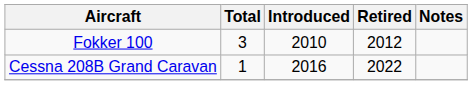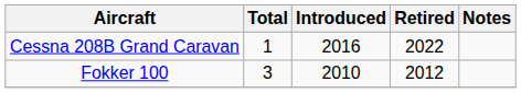rows swapped: Cessna 208B Grand Caravan <-> Fokker 100
